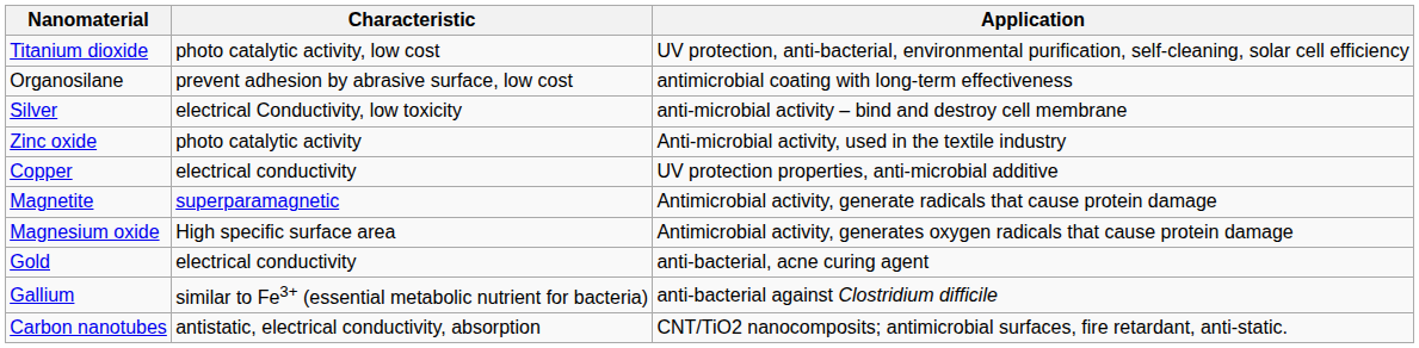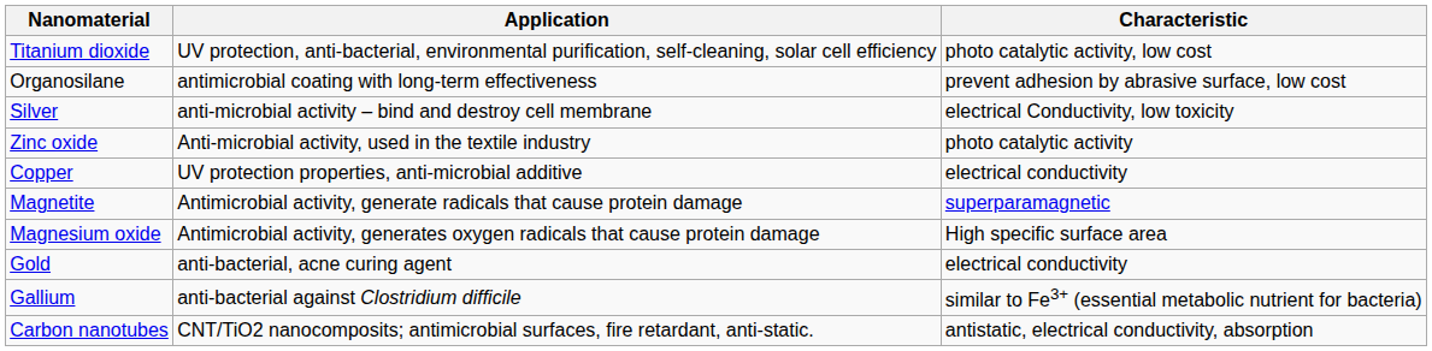columns swapped: Characteristic <-> Application
